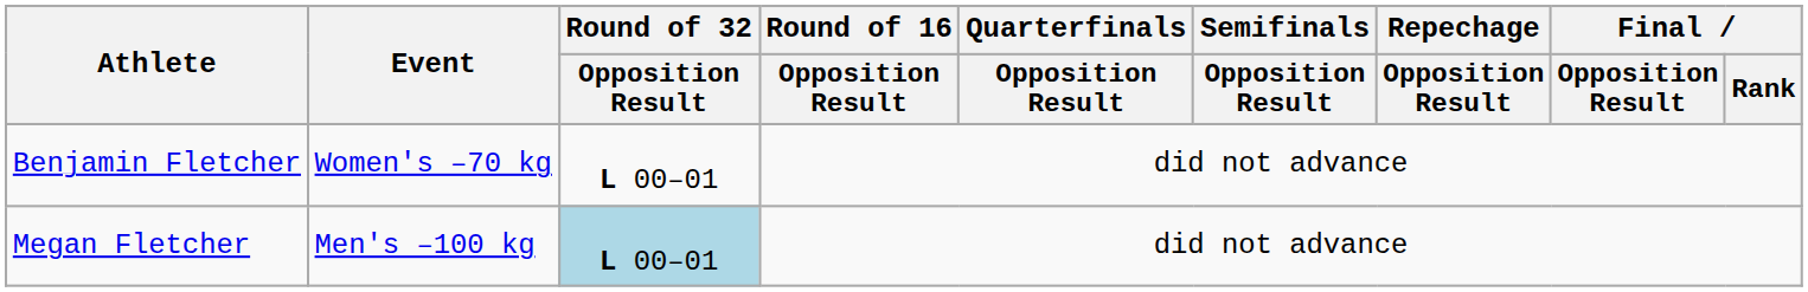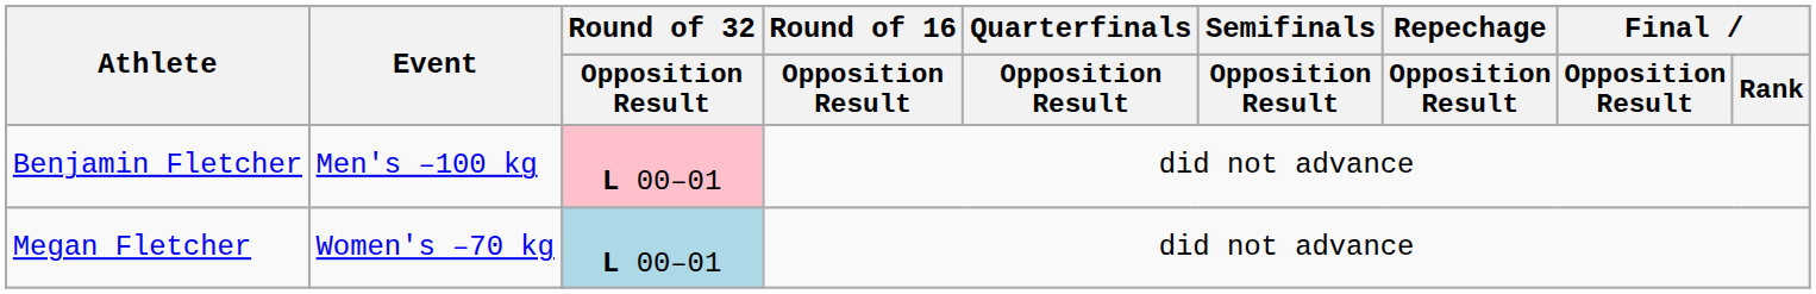Benjamin Fletcher | Event: Women's –70 kg -> Men's –100 kg
Benjamin Fletcher | Round of 32 / Opposition Result: no background -> pink background
Megan Fletcher | Event: Men's –100 kg -> Women's –70 kg
